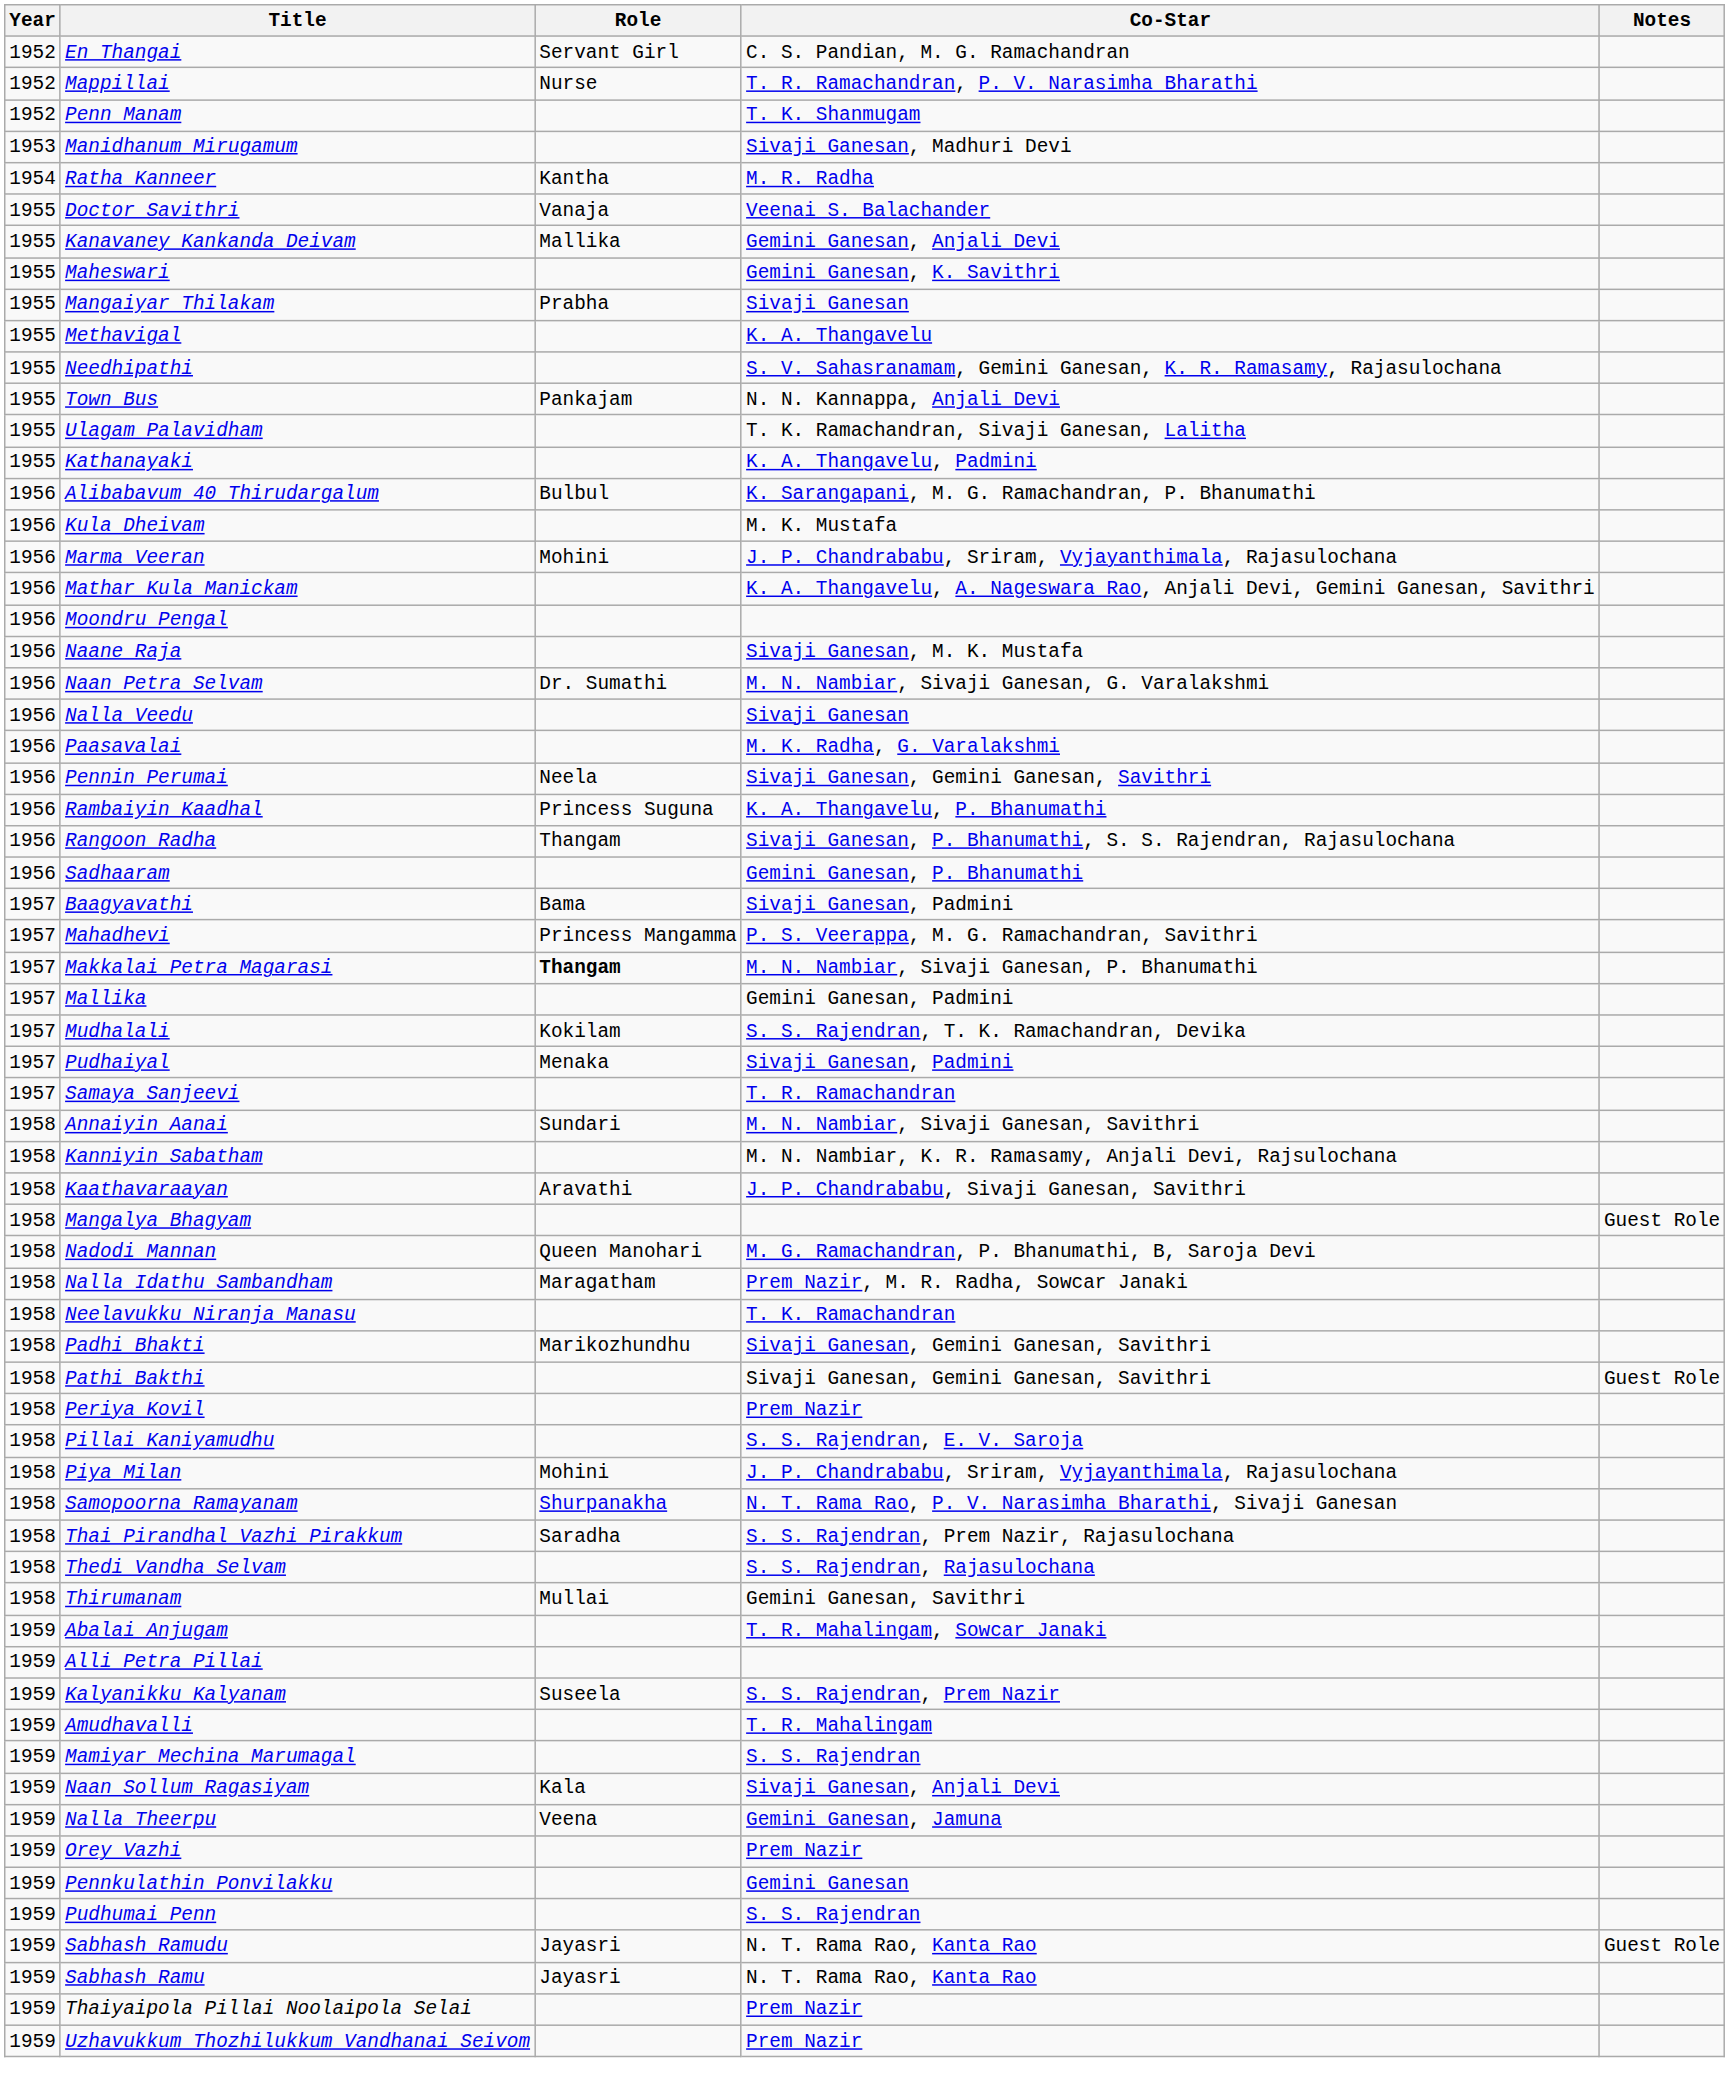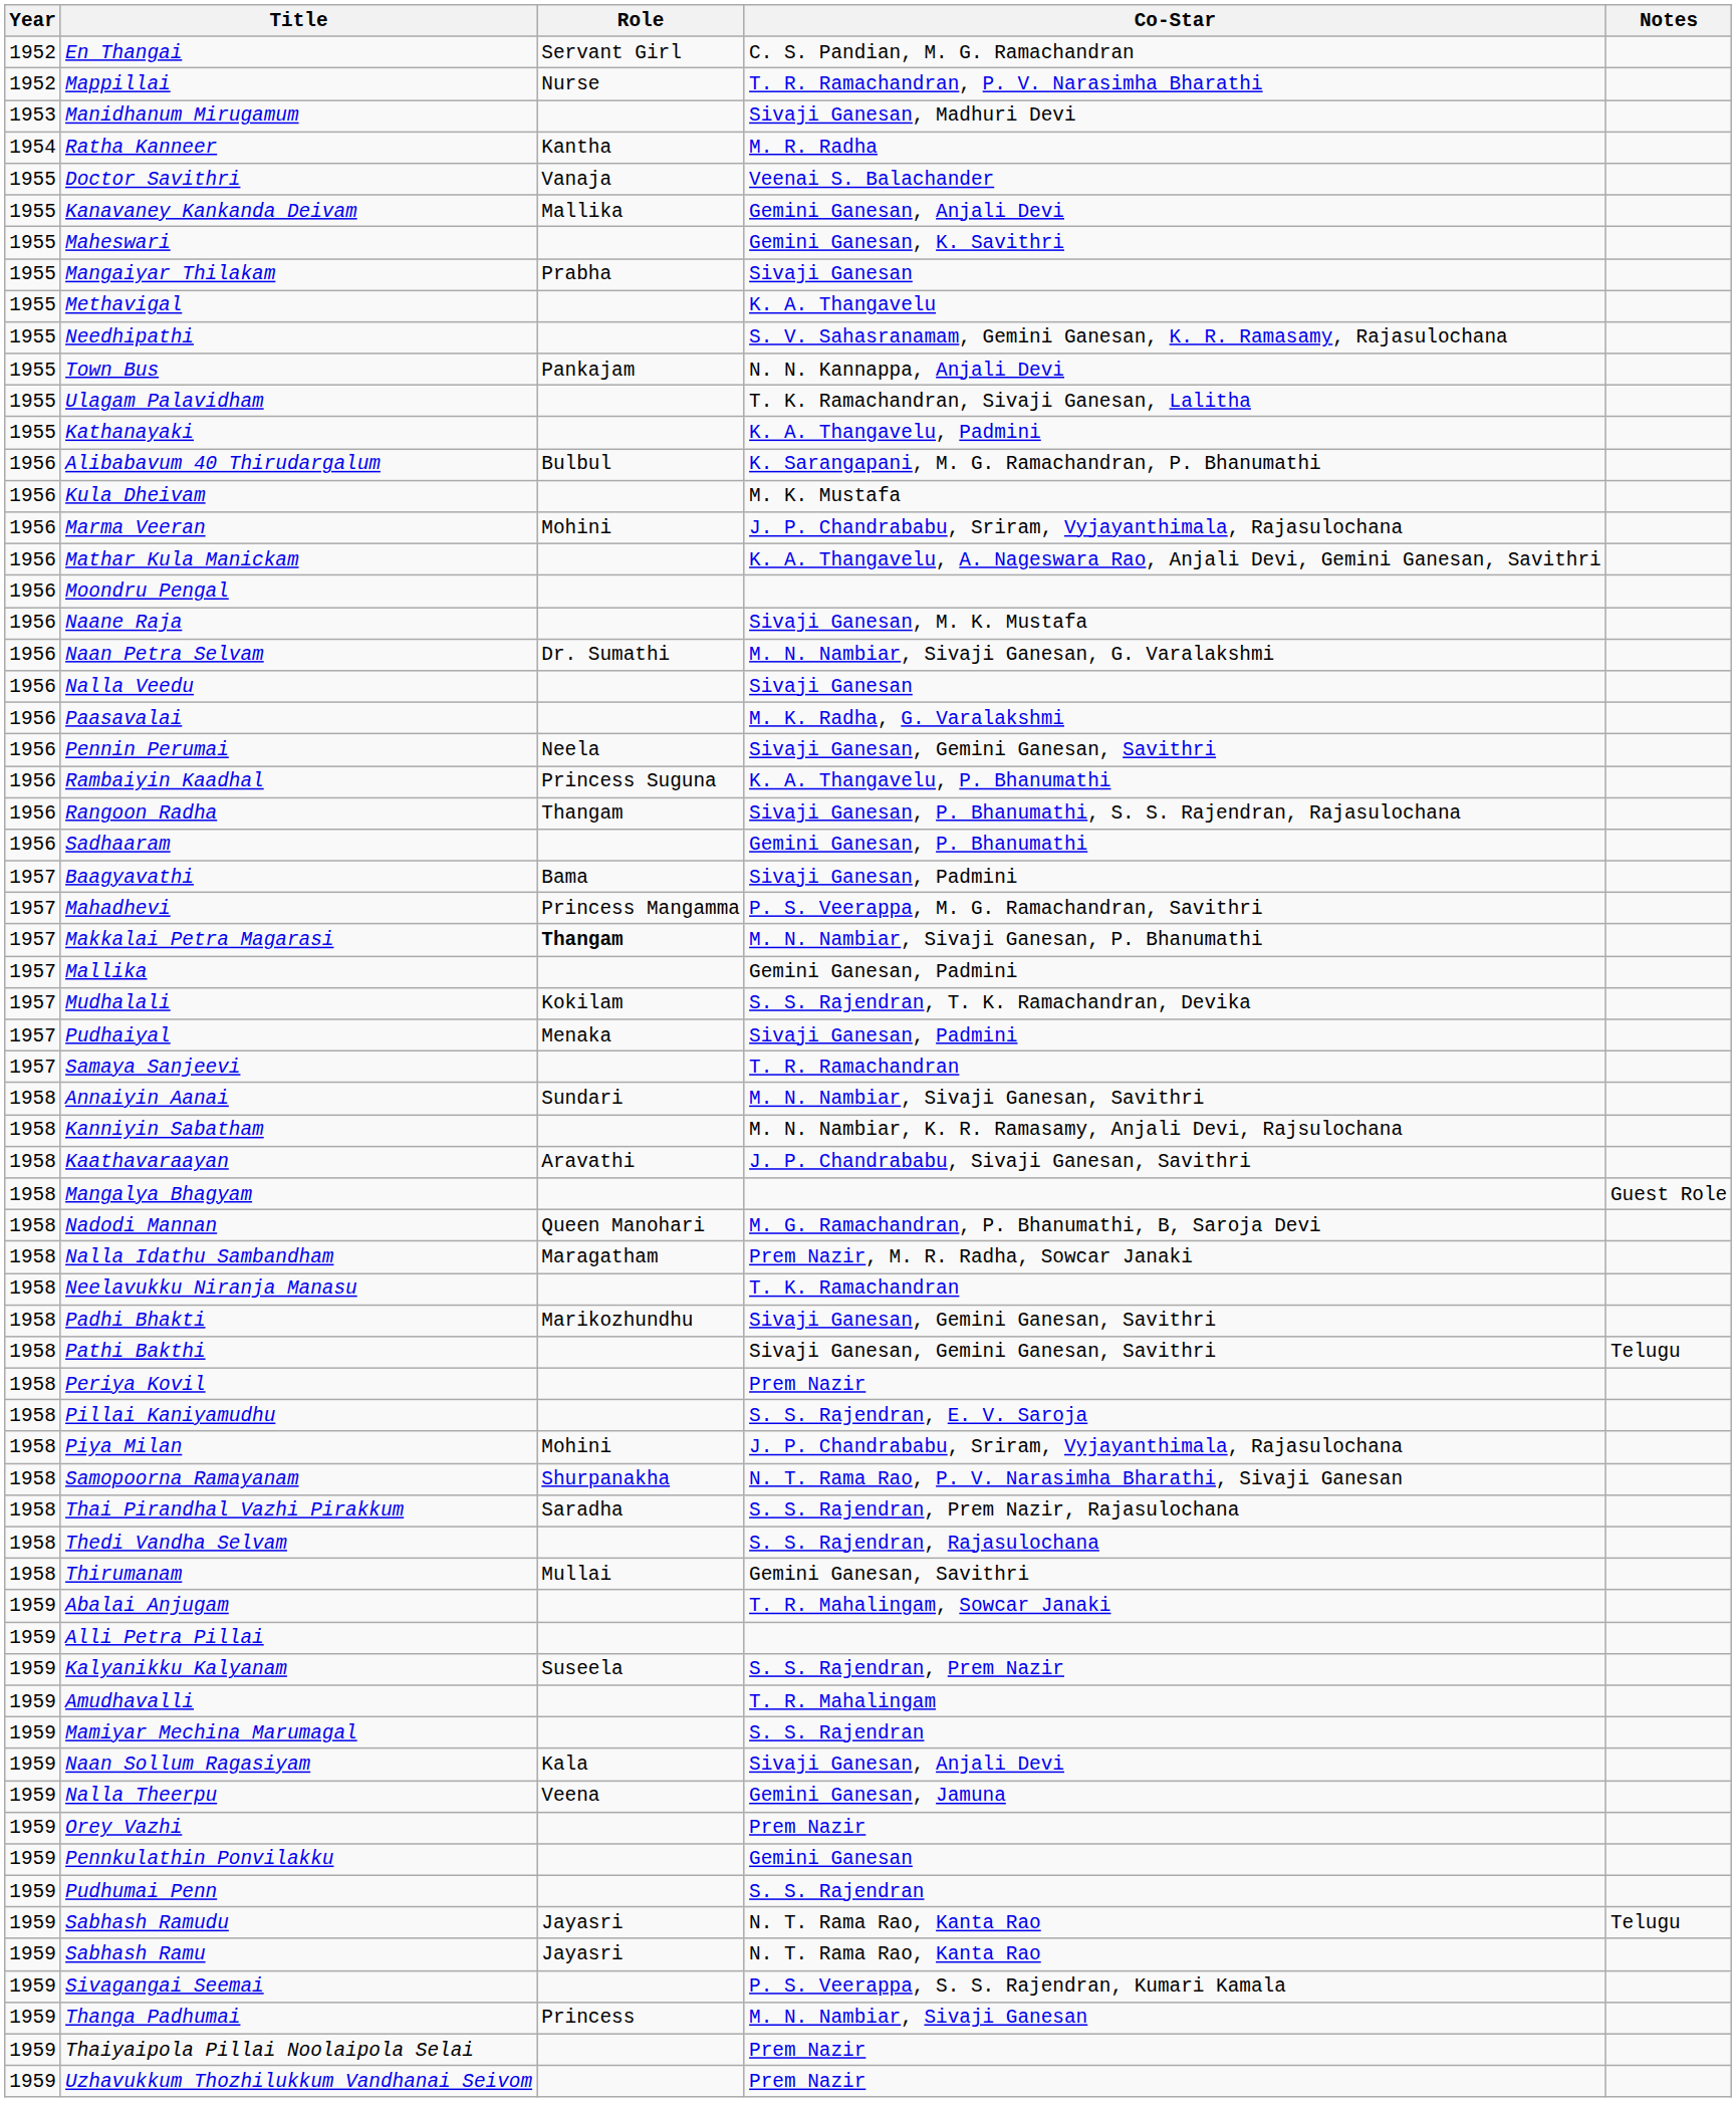- row: 1952 | Penn Manam | T. K. Shanmugam
Pathi Bakthi | Notes: Guest Role -> Telugu
Sabhash Ramudu | Notes: Guest Role -> Telugu
+ row: 1959 | Sivagangai Seemai | P. S. Veerappa, S. S. Rajendran, Kumari Kamala
+ row: 1959 | Thanga Padhumai | Princess | M. N. Nambiar, Sivaji Ganesan
